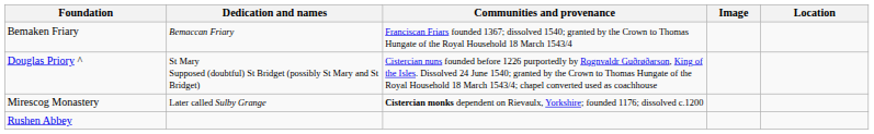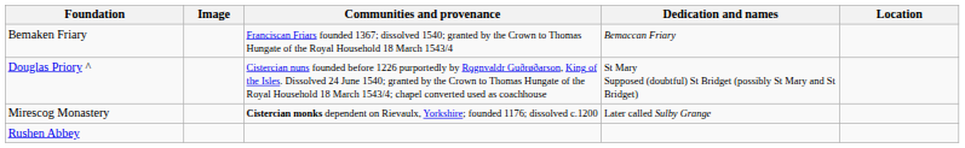columns swapped: Image <-> Dedication and names
